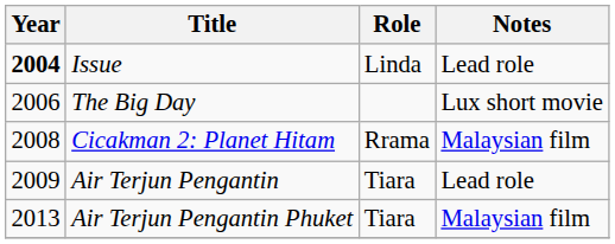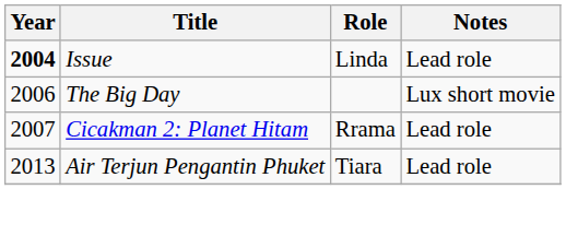Cicakman 2: Planet Hitam | Year: 2008 -> 2007
Cicakman 2: Planet Hitam | Notes: Malaysian film -> Lead role
- row: 2009 | Air Terjun Pengantin | Tiara | Lead role
Air Terjun Pengantin Phuket | Notes: Malaysian film -> Lead role
